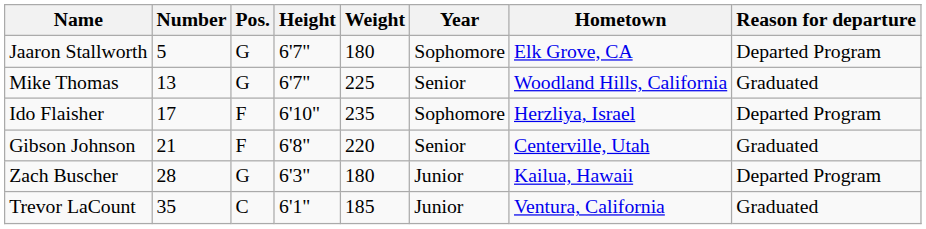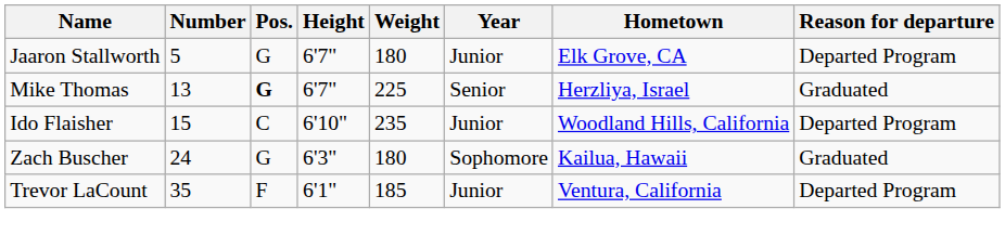Jaaron Stallworth | Year: Sophomore -> Junior
Mike Thomas | Pos.: normal -> bold
Mike Thomas | Hometown: Woodland Hills, California -> Herzliya, Israel
Ido Flaisher | Number: 17 -> 15
Ido Flaisher | Pos.: F -> C
Ido Flaisher | Year: Sophomore -> Junior
Ido Flaisher | Hometown: Herzliya, Israel -> Woodland Hills, California
- row: Gibson Johnson | 21 | F | 6'8" | 220 | Senior | Centerville, Utah | Graduated
Zach Buscher | Number: 28 -> 24
Zach Buscher | Year: Junior -> Sophomore
Zach Buscher | Reason for departure: Departed Program -> Graduated
Trevor LaCount | Pos.: C -> F
Trevor LaCount | Reason for departure: Graduated -> Departed Program
